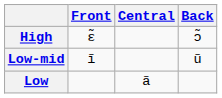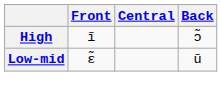High | Front: ɛ̃ -> ĩ
Low-mid | Front: ĩ -> ɛ̃
- row: Low | ã
